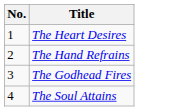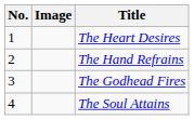+ column: Image
